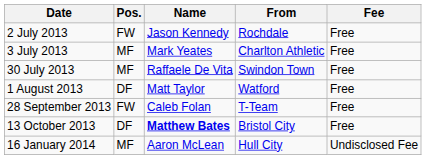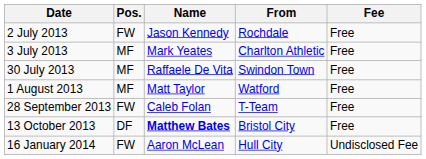1 August 2013 | Pos.: DF -> MF
16 January 2014 | Pos.: MF -> FW
